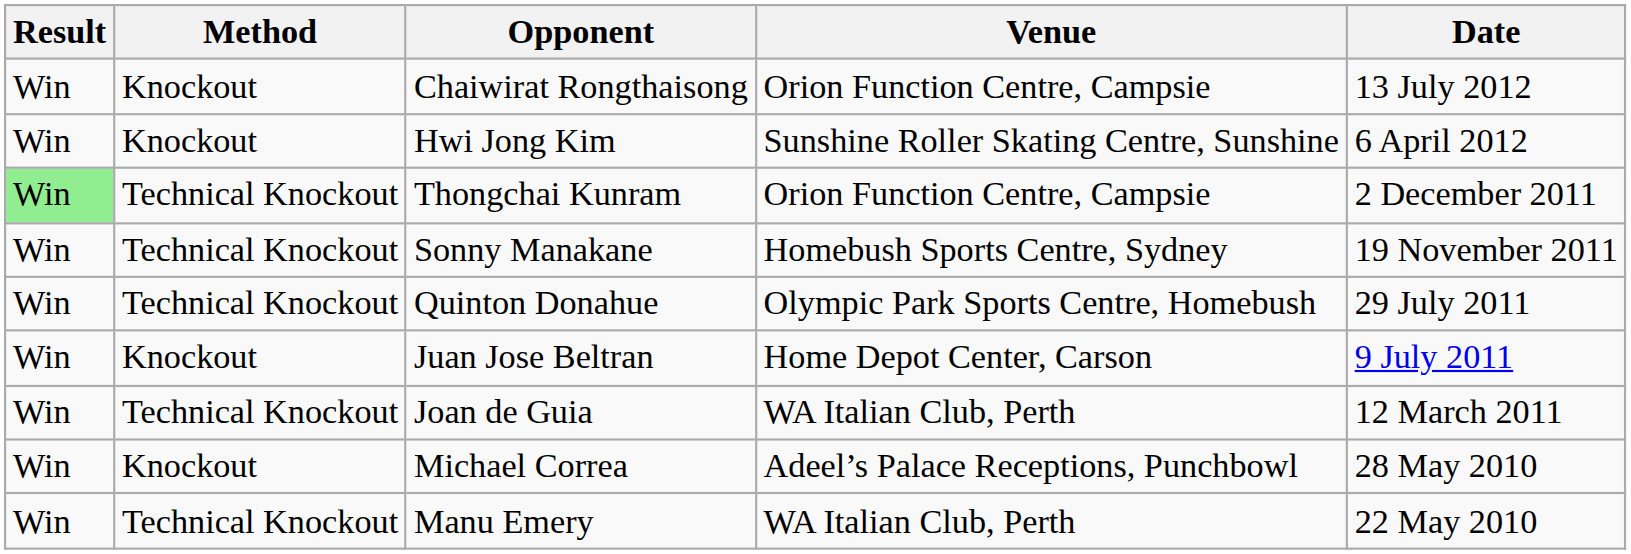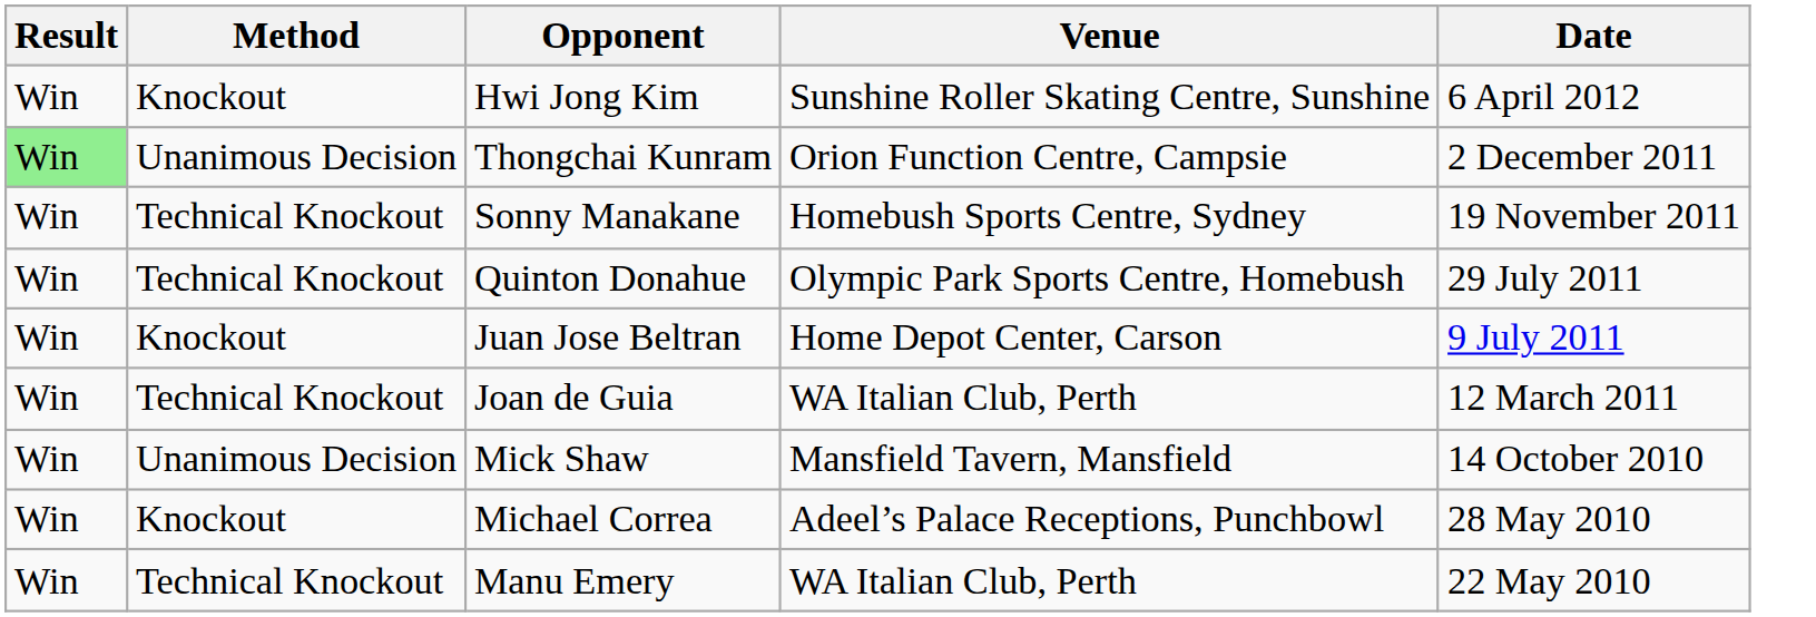- row: Win | Knockout | Chaiwirat Rongthaisong | Orion Function Centre, Campsie | 13 July 2012
Thongchai Kunram | Method: Technical Knockout -> Unanimous Decision
+ row: Win | Unanimous Decision | Mick Shaw | Mansfield Tavern, Mansfield | 14 October 2010
